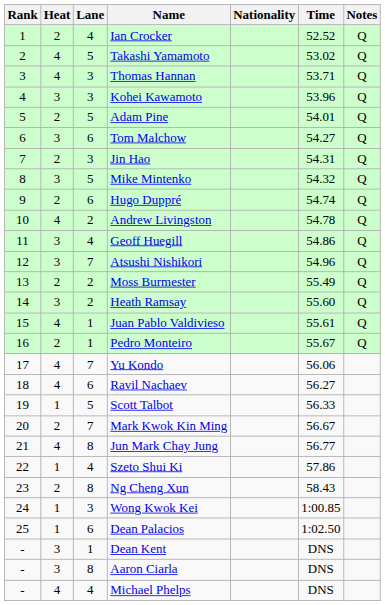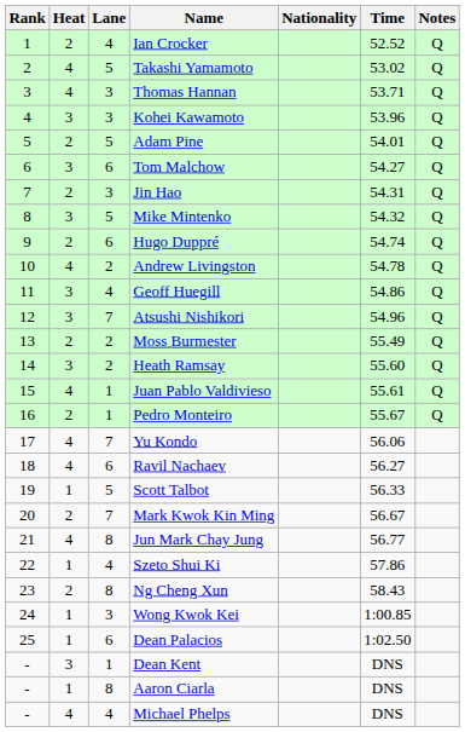Aaron Ciarla | Heat: 3 -> 1
